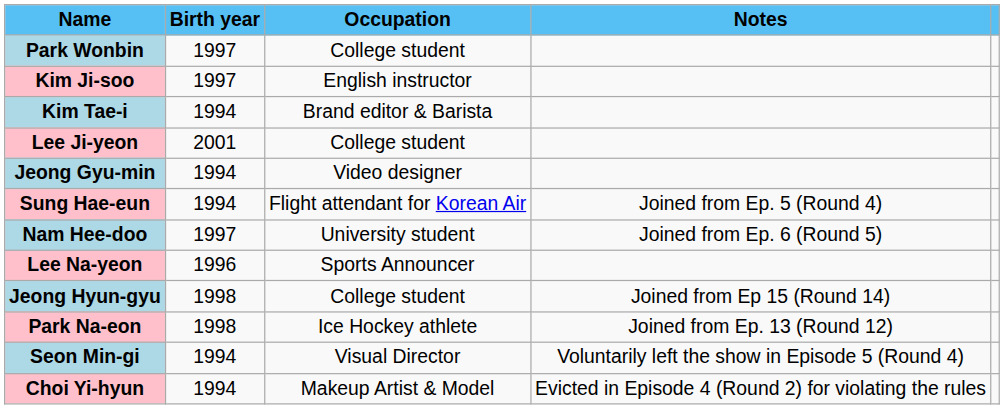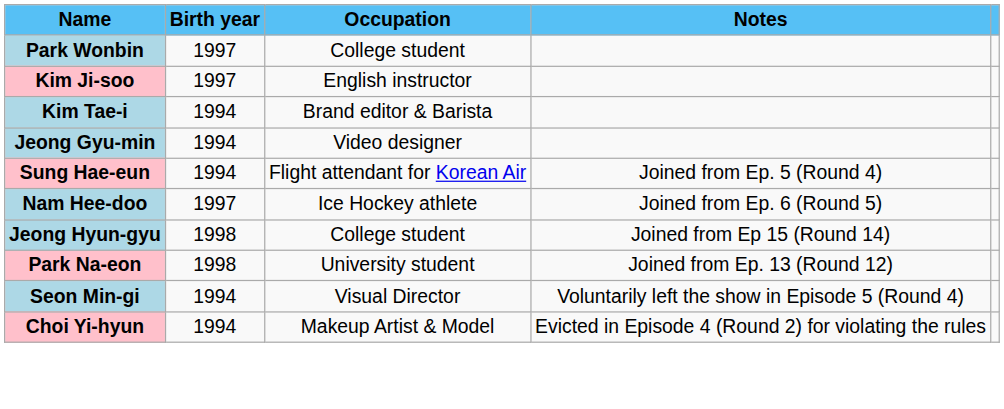- row: Lee Ji-yeon | 2001 | College student
Nam Hee-doo | column 3: University student -> Ice Hockey athlete
- row: Lee Na-yeon | 1996 | Sports Announcer
Park Na-eon | column 3: Ice Hockey athlete -> University student
